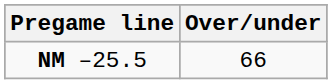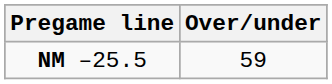NM –25.5 | Over/under: 66 -> 59
